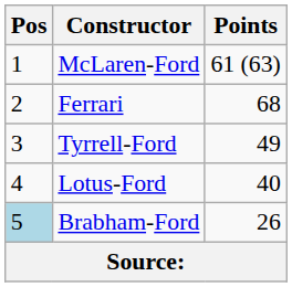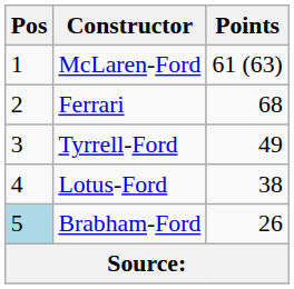Lotus-Ford | Points: 40 -> 38
